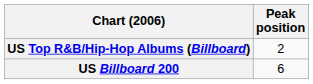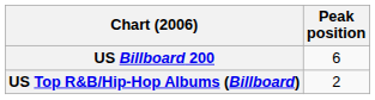rows swapped: US Billboard 200 <-> US Top R&B/Hip-Hop Albums (Billboard)
